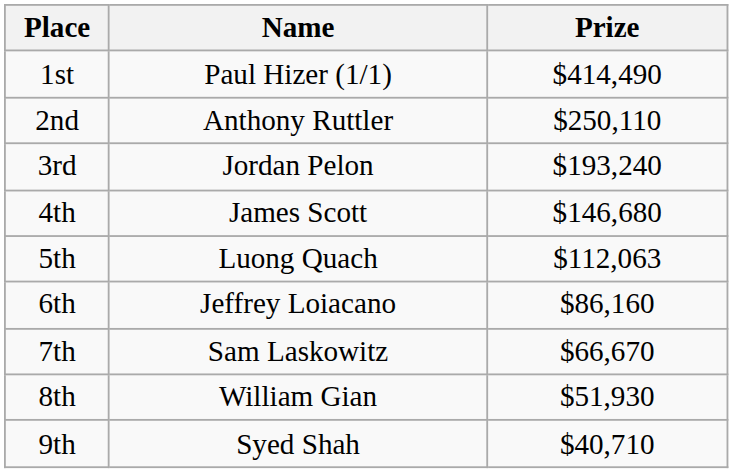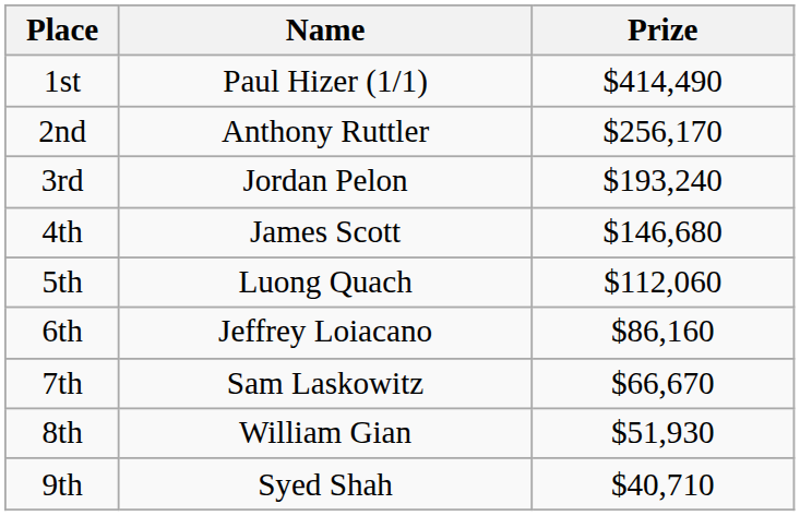2nd | Prize: $250,110 -> $256,170
5th | Prize: $112,063 -> $112,060
